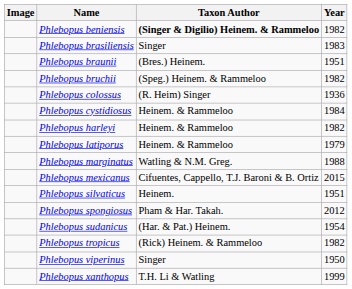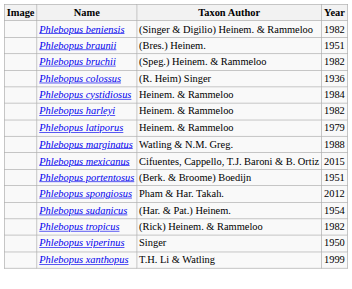Phlebopus beniensis | Taxon Author: bold -> normal
- row: Phlebopus brasiliensis | Singer | 1983
+ row: Phlebopus portentosus | (Berk. & Broome) Boedijn | 1951
- row: Phlebopus silvaticus | Heinem. | 1951
